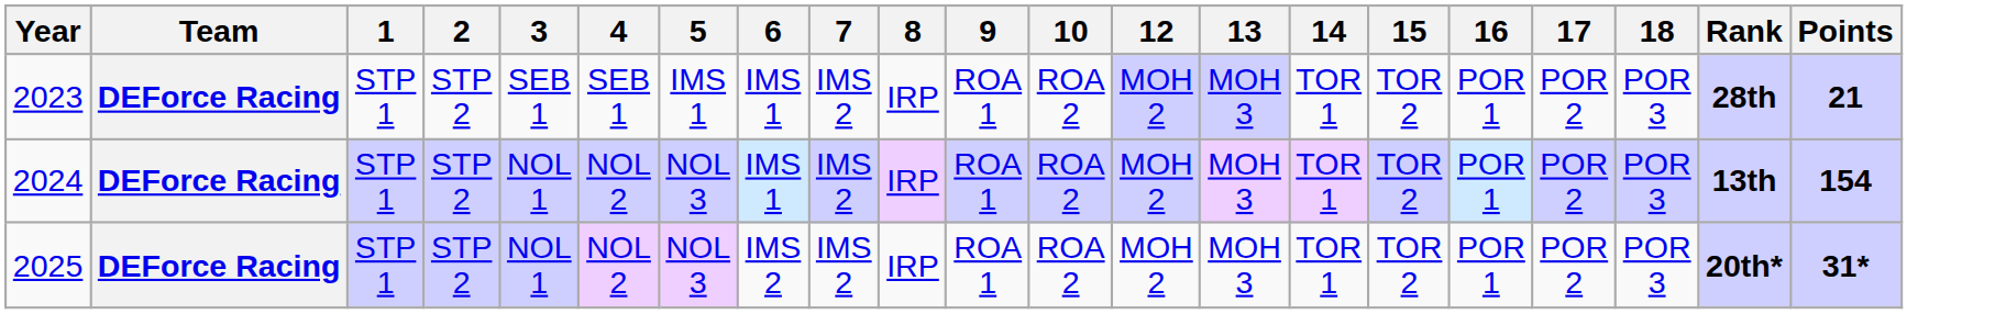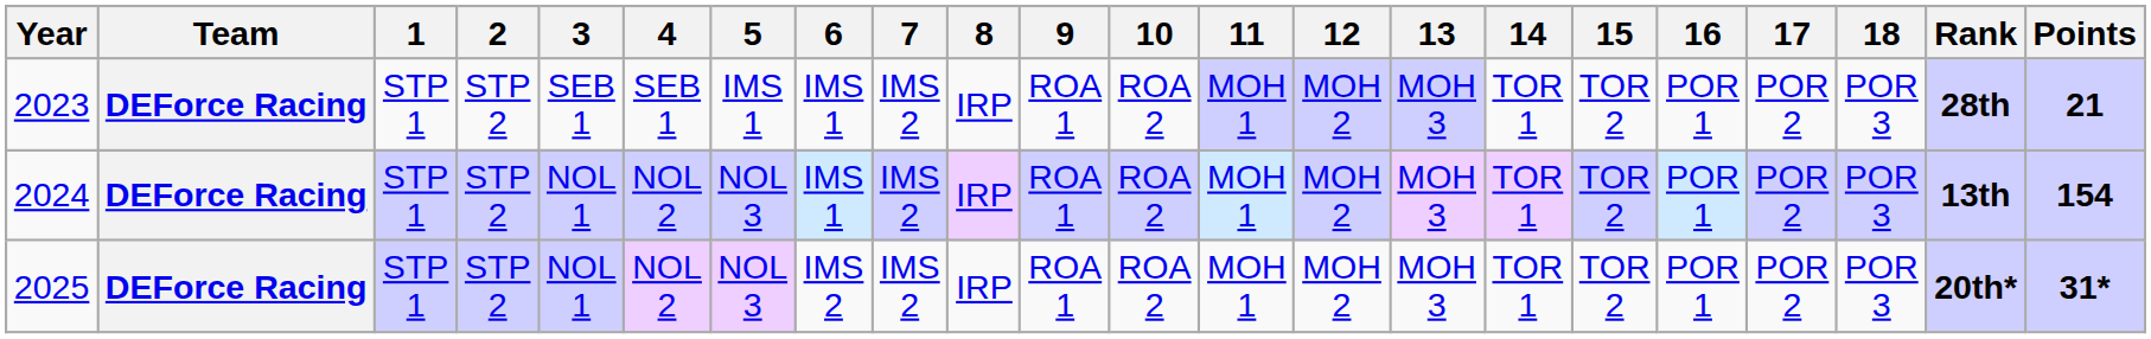+ column: 11 | MOH 1 | MOH 1 | MOH 1
